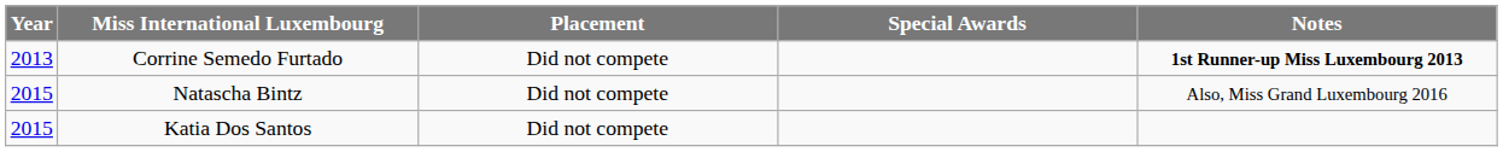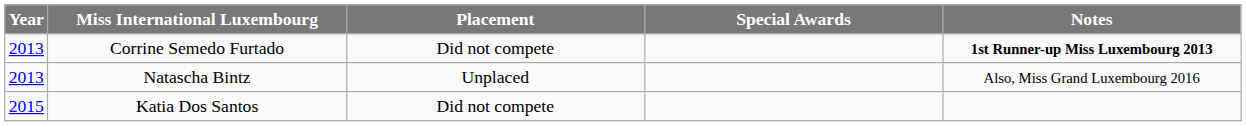Natascha Bintz | Year: 2015 -> 2013
Natascha Bintz | Placement: Did not compete -> Unplaced
